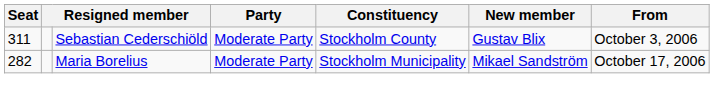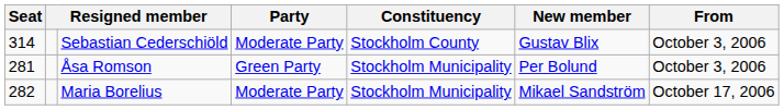Sebastian Cederschiöld | Seat: 311 -> 314
+ row: 281 | Åsa Romson | Green Party | Stockholm Municipality | Per Bolund | October 3, 2006
